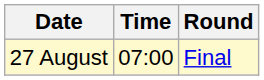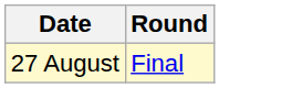- column: Time | 07:00
